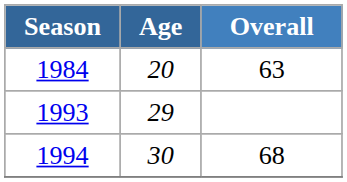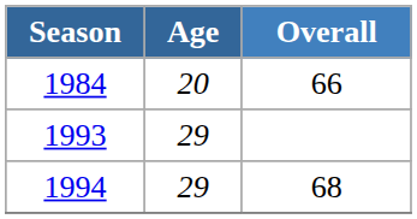1984 | Overall: 63 -> 66
1994 | Age: 30 -> 29
